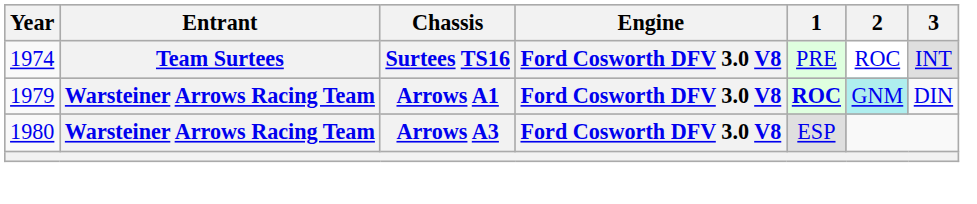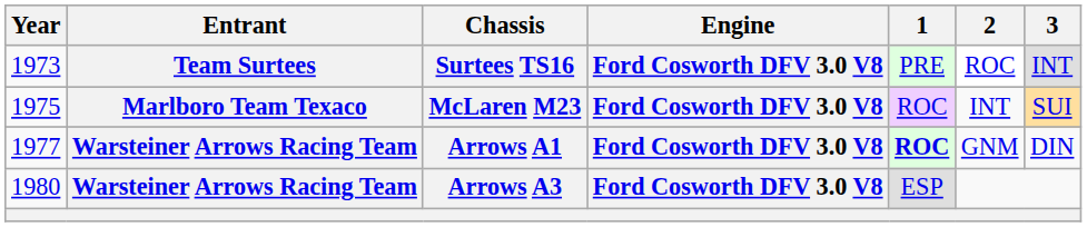Surtees TS16 | Year: 1974 -> 1973
+ row: 1975 | Marlboro Team Texaco | McLaren M23 | Ford Cosworth DFV 3.0 V8 | ROC | INT | SUI
Arrows A1 | Year: 1979 -> 1977
Arrows A1 | 2: paleturquoise background -> no background
